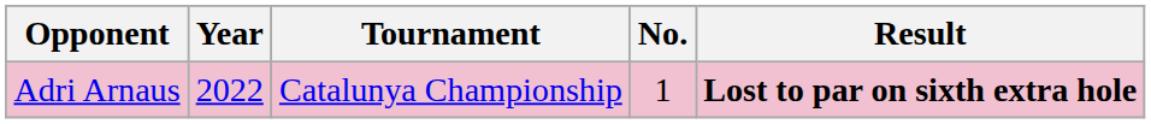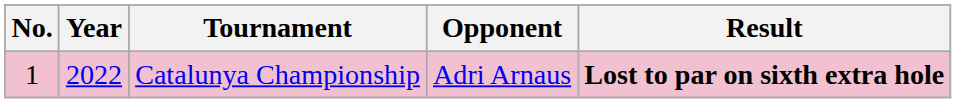columns swapped: No. <-> Opponent
